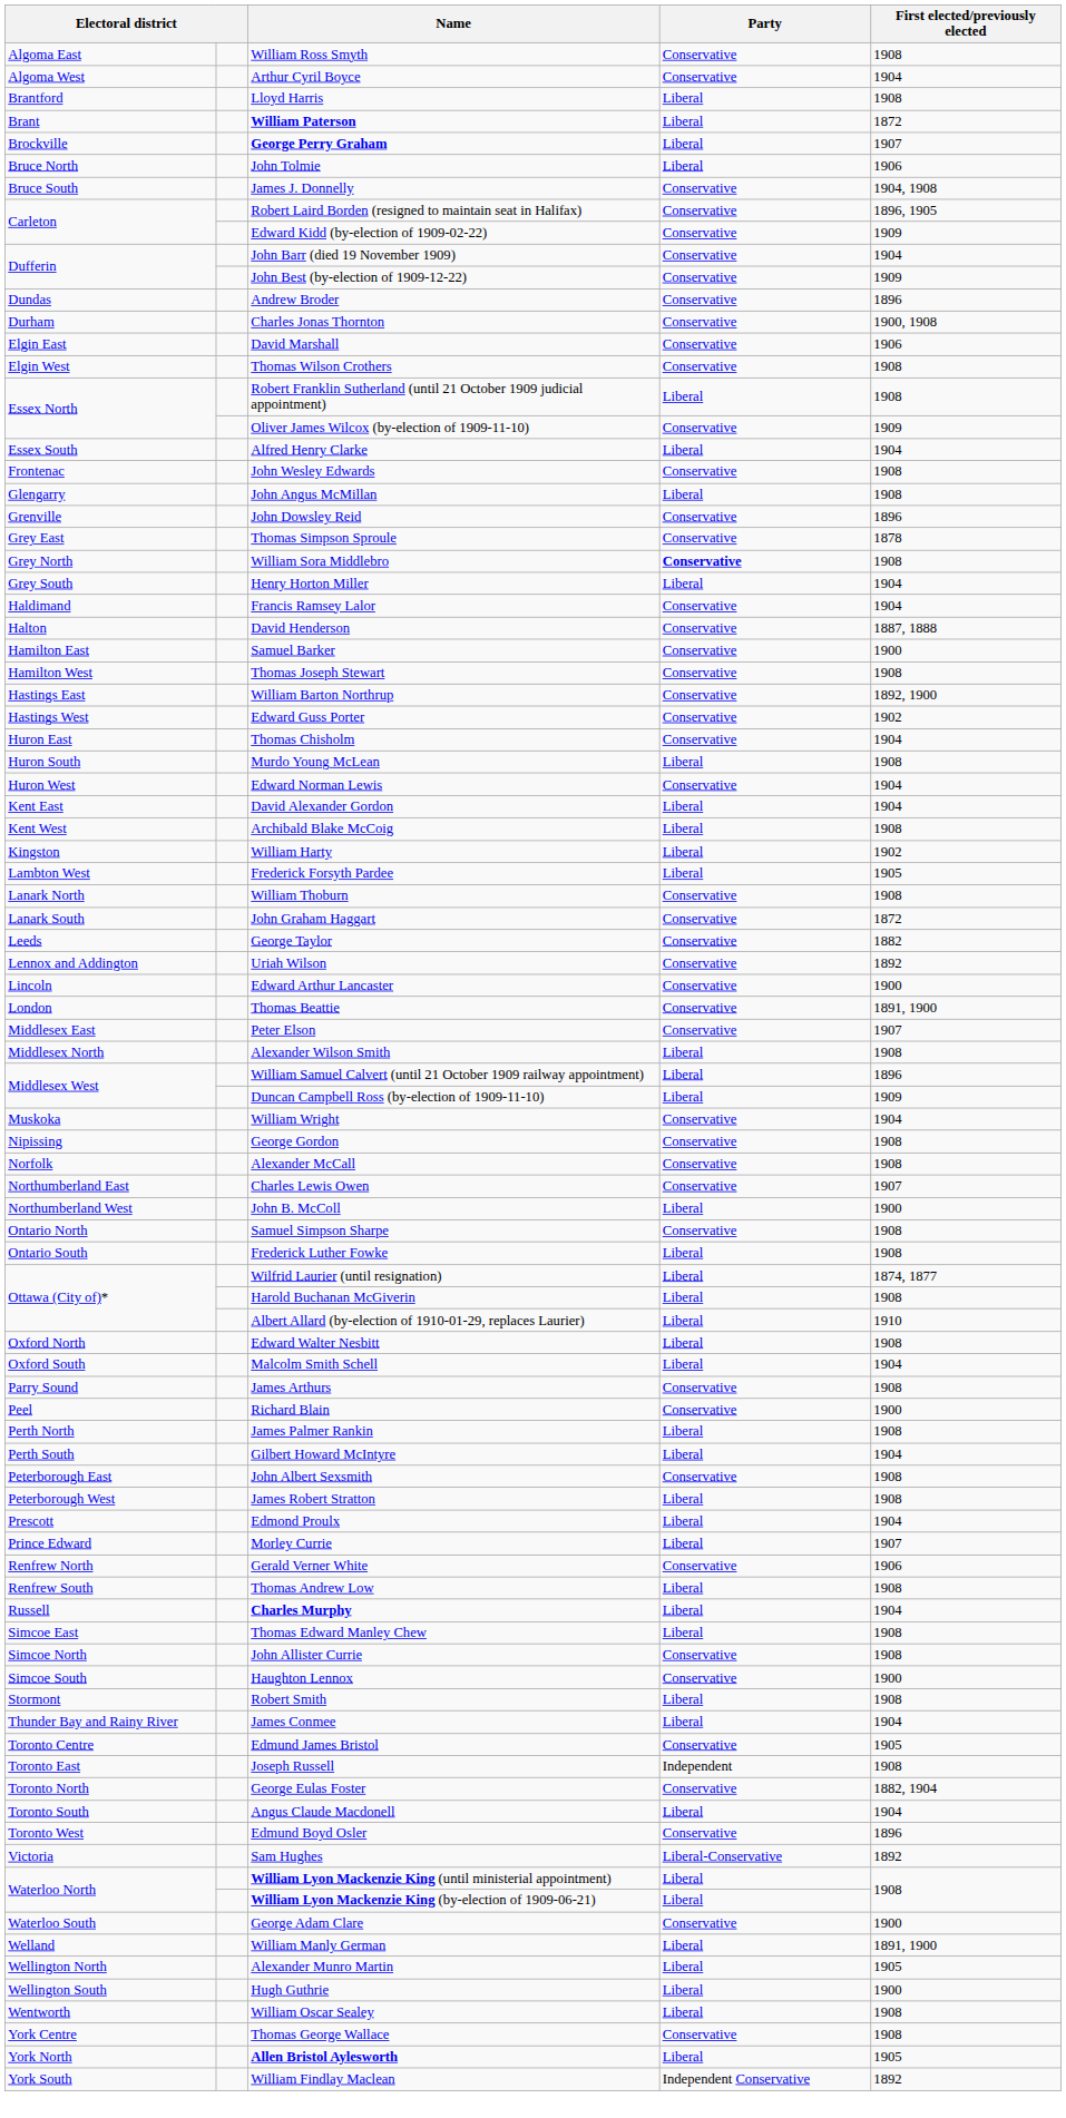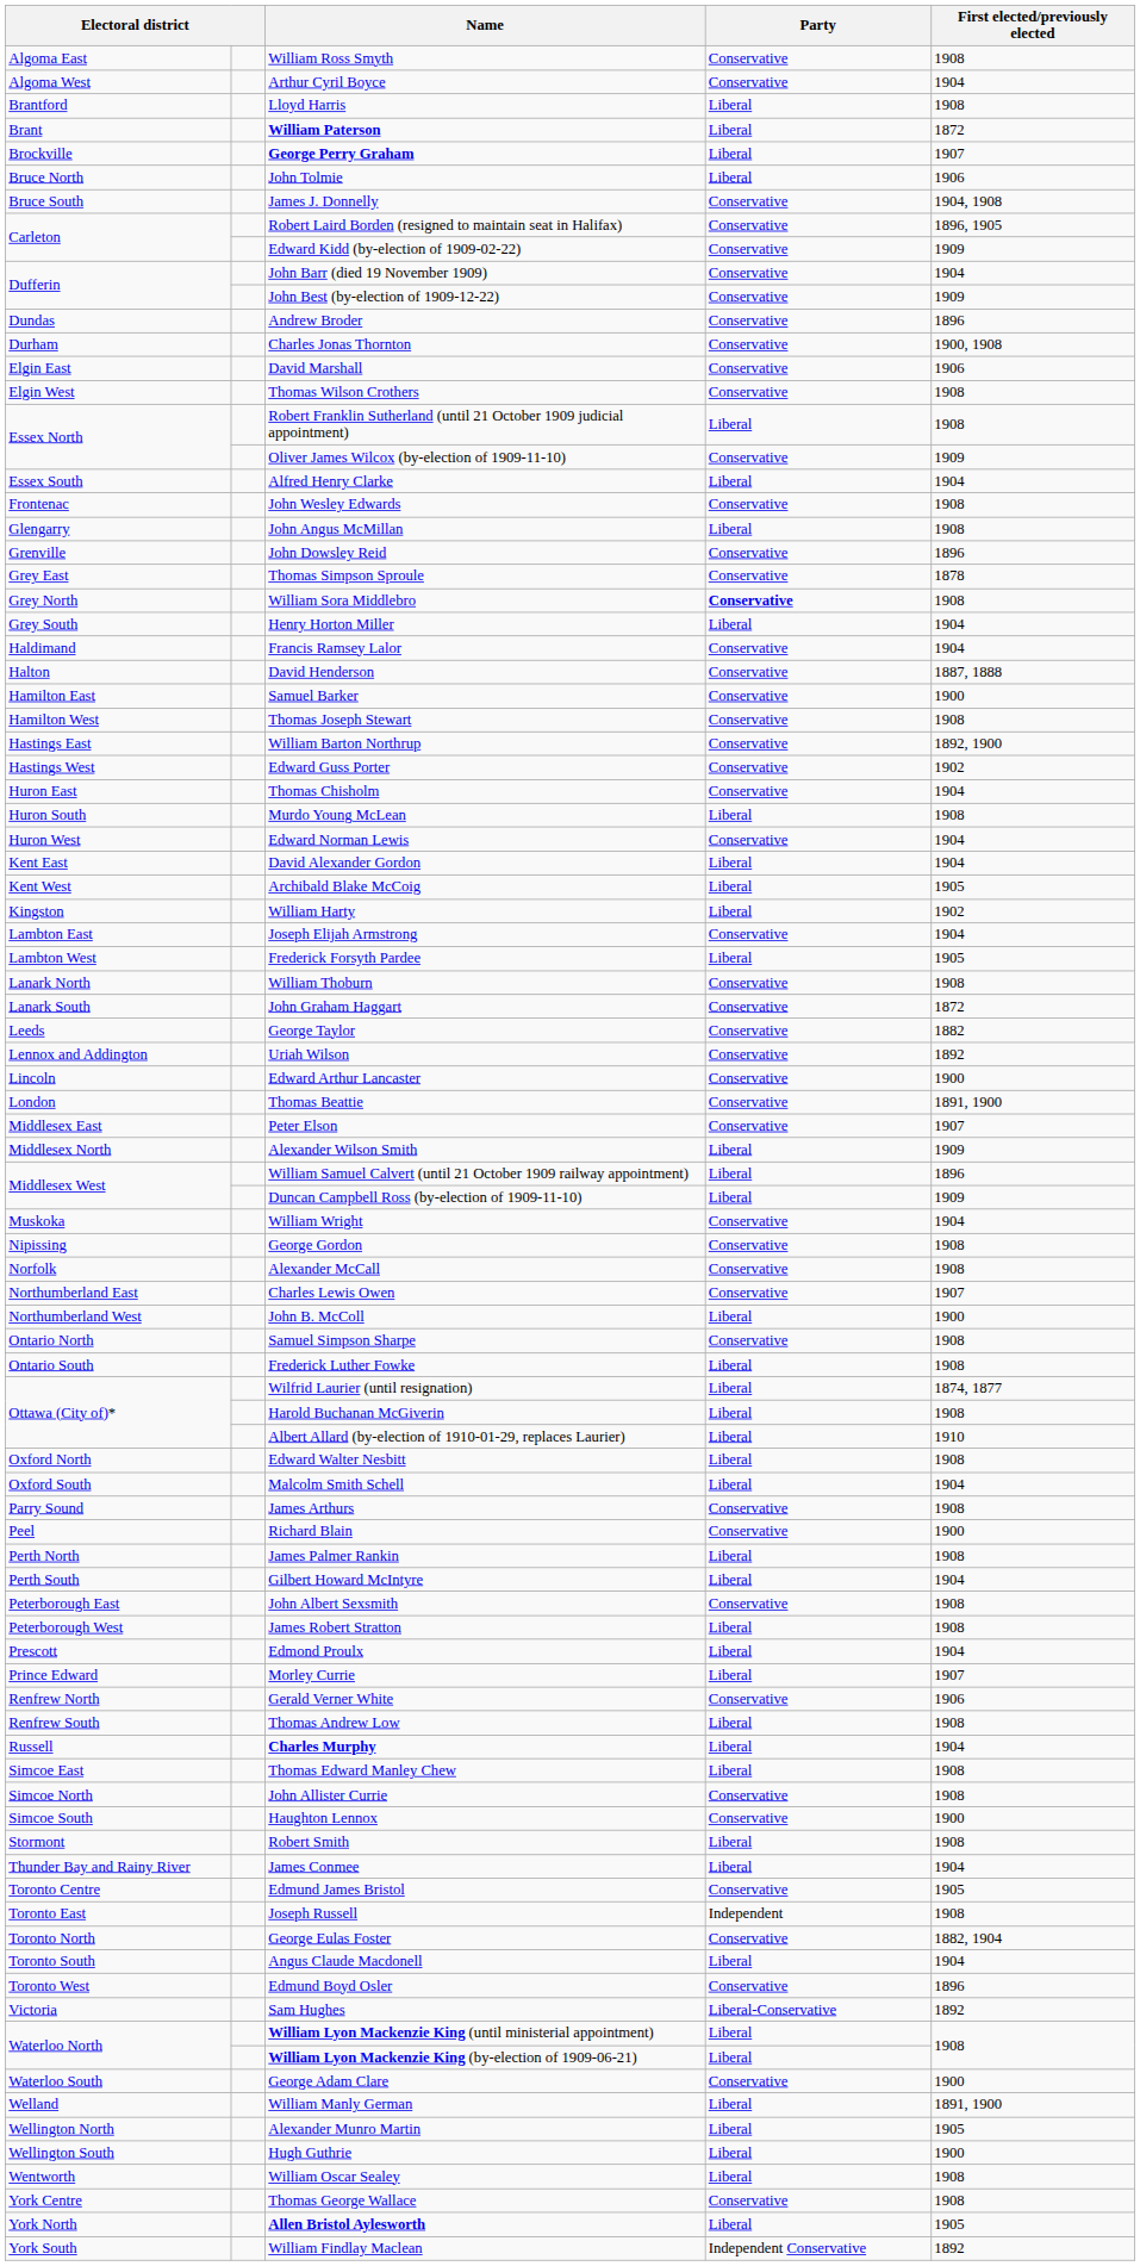Archibald Blake McCoig | First elected/previously elected: 1908 -> 1905
+ row: Lambton East | Joseph Elijah Armstrong | Conservative | 1904
Alexander Wilson Smith | First elected/previously elected: 1908 -> 1909
